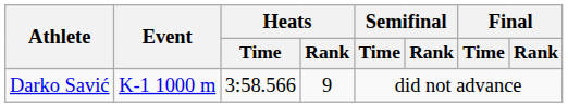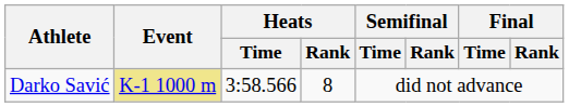Darko Savić | Event: no background -> khaki background
Darko Savić | Heats / Rank: 9 -> 8
